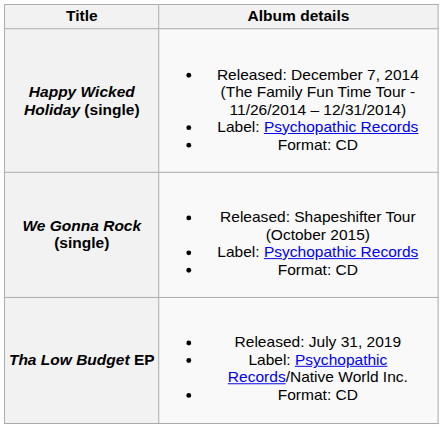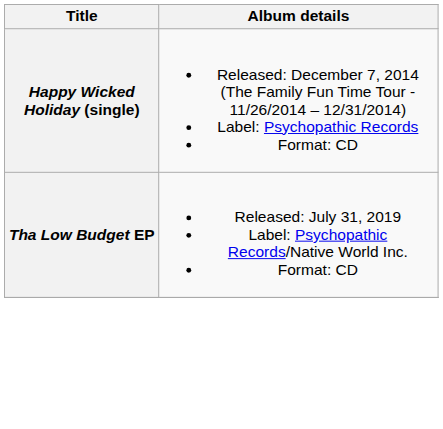- row: We Gonna Rock (single) | Released: Shapeshifter Tour (October 2015) Label: Psychopathic Records Format: CD
